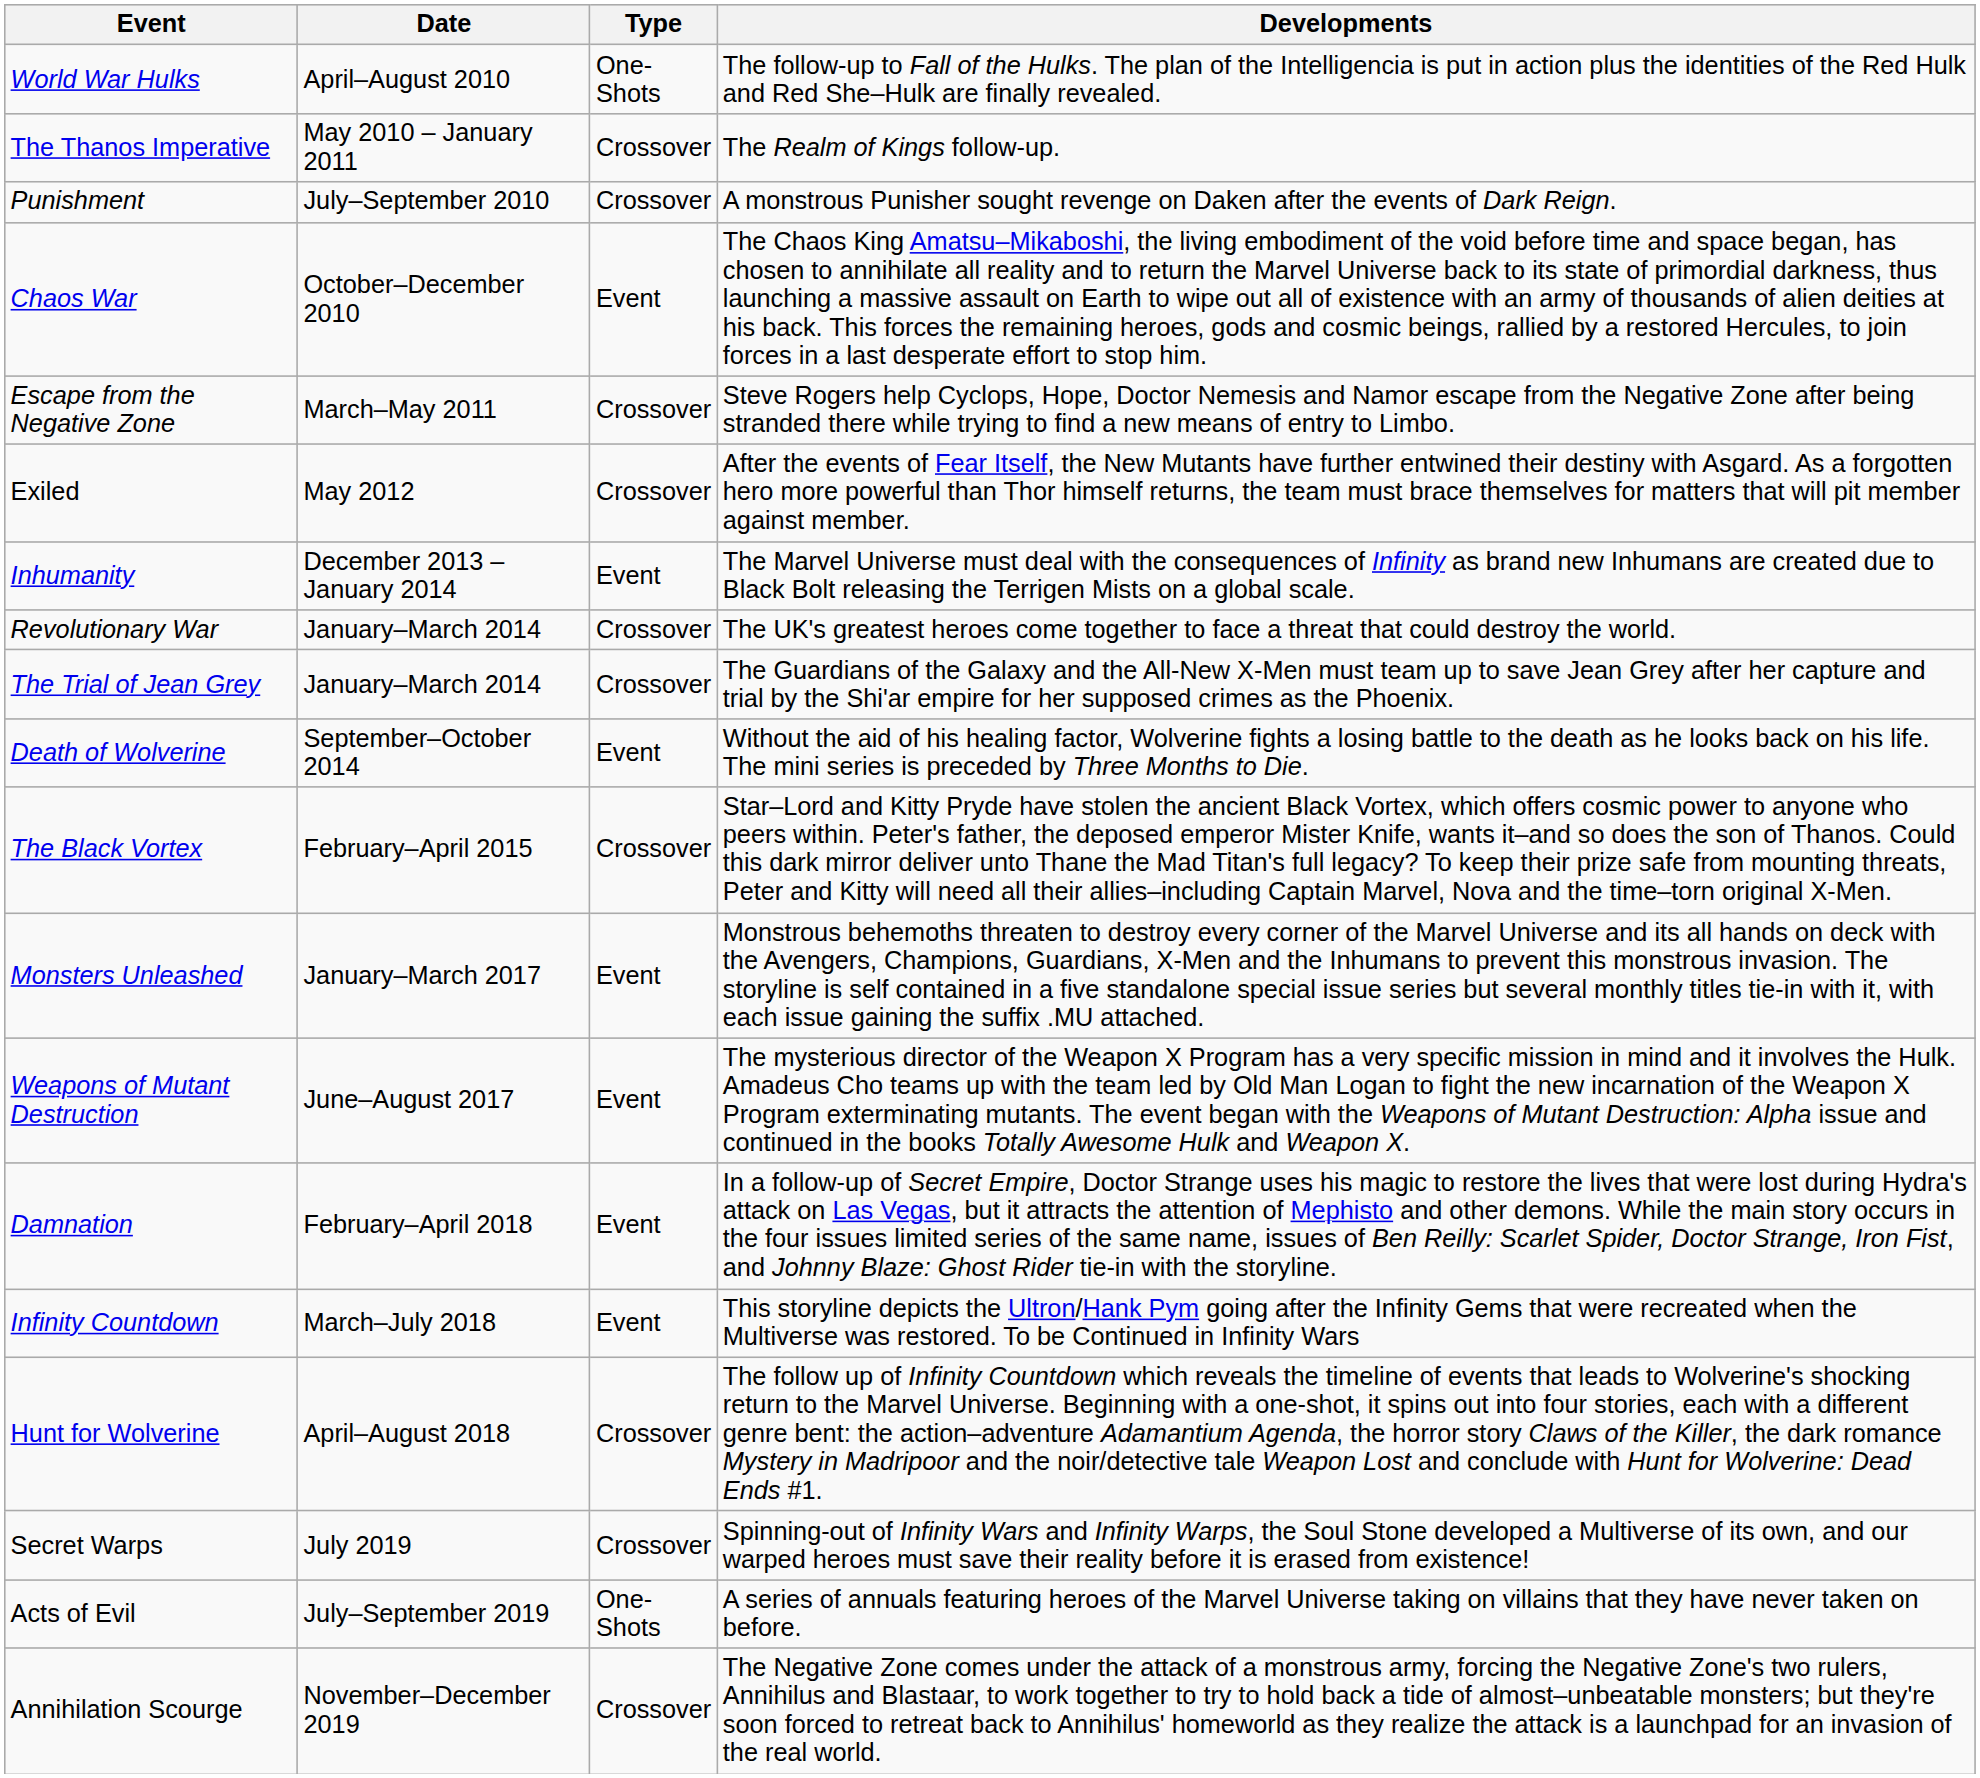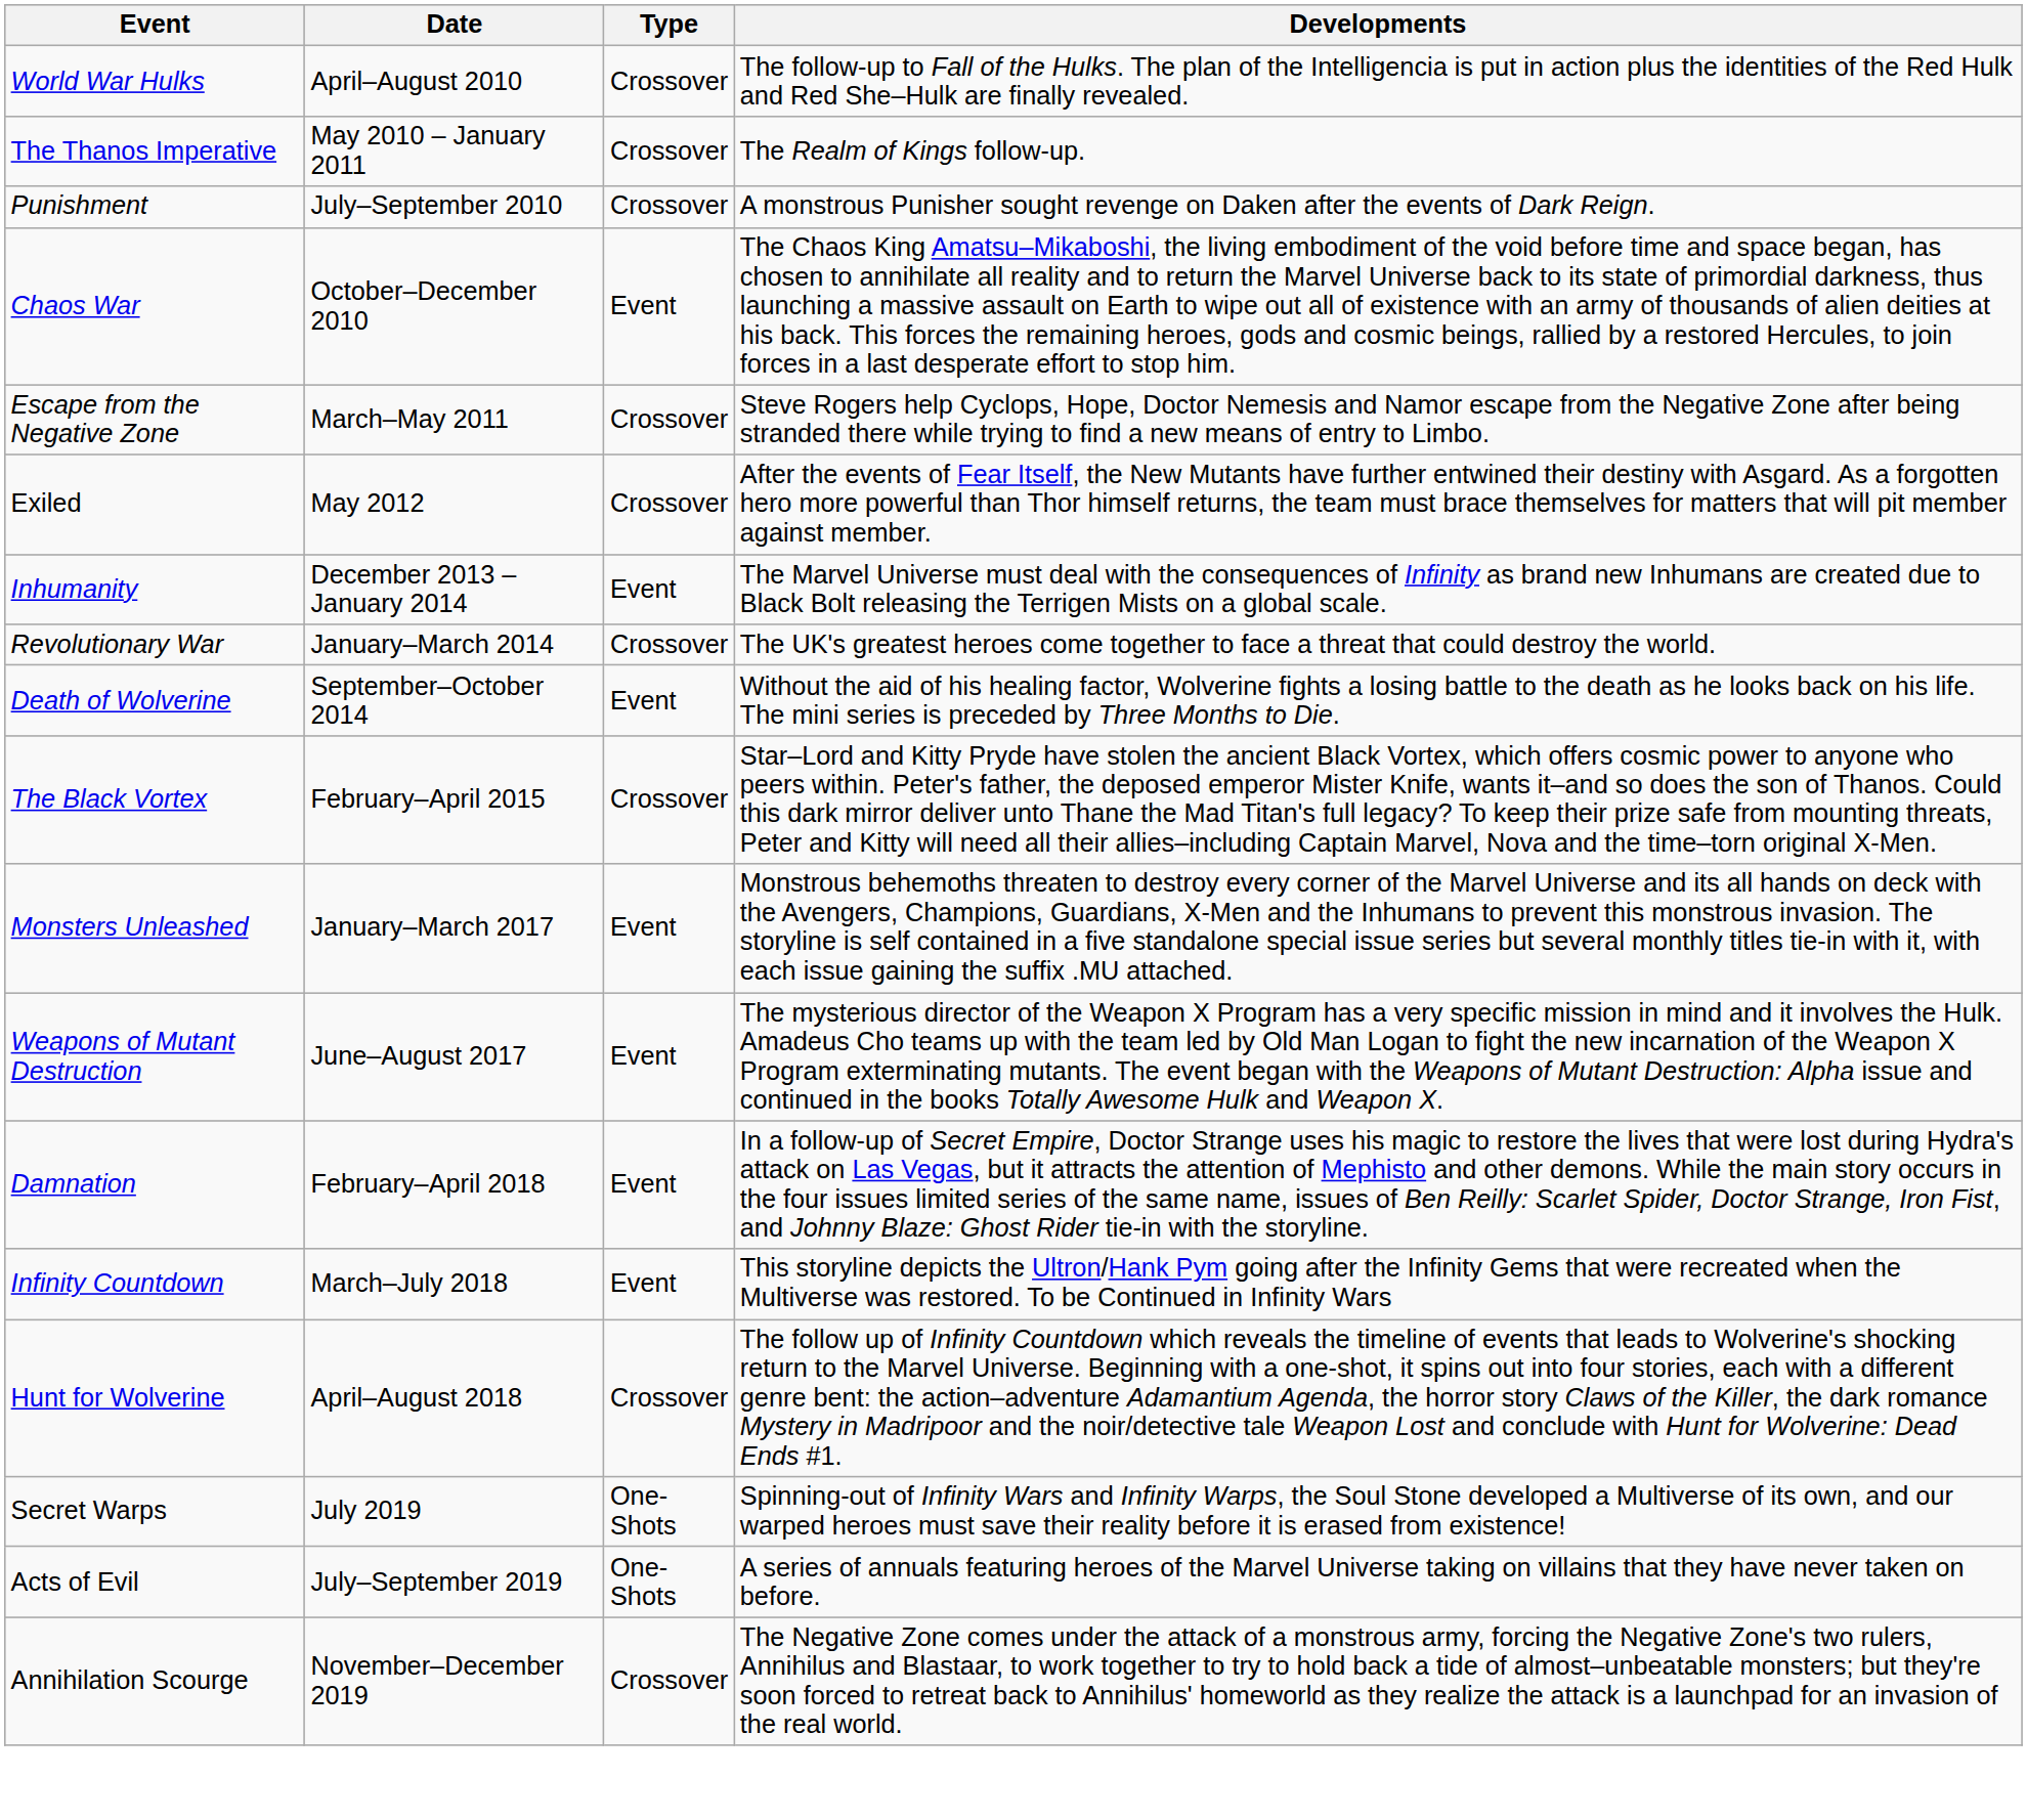World War Hulks | Type: One-Shots -> Crossover
- row: The Trial of Jean Grey | January–March 2014 | Crossover | The Guardians of the Galaxy and the All-New X-Men must team up to save Jean Grey after her capture and trial by the Shi'ar empire for her supposed crimes as the Phoenix.
Secret Warps | Type: Crossover -> One-Shots
